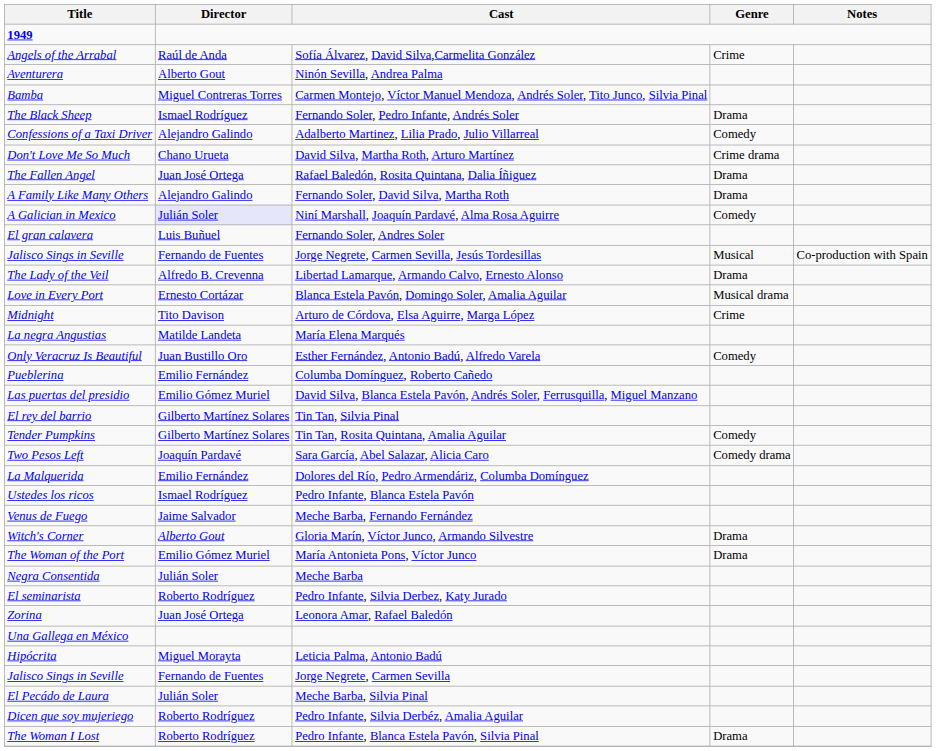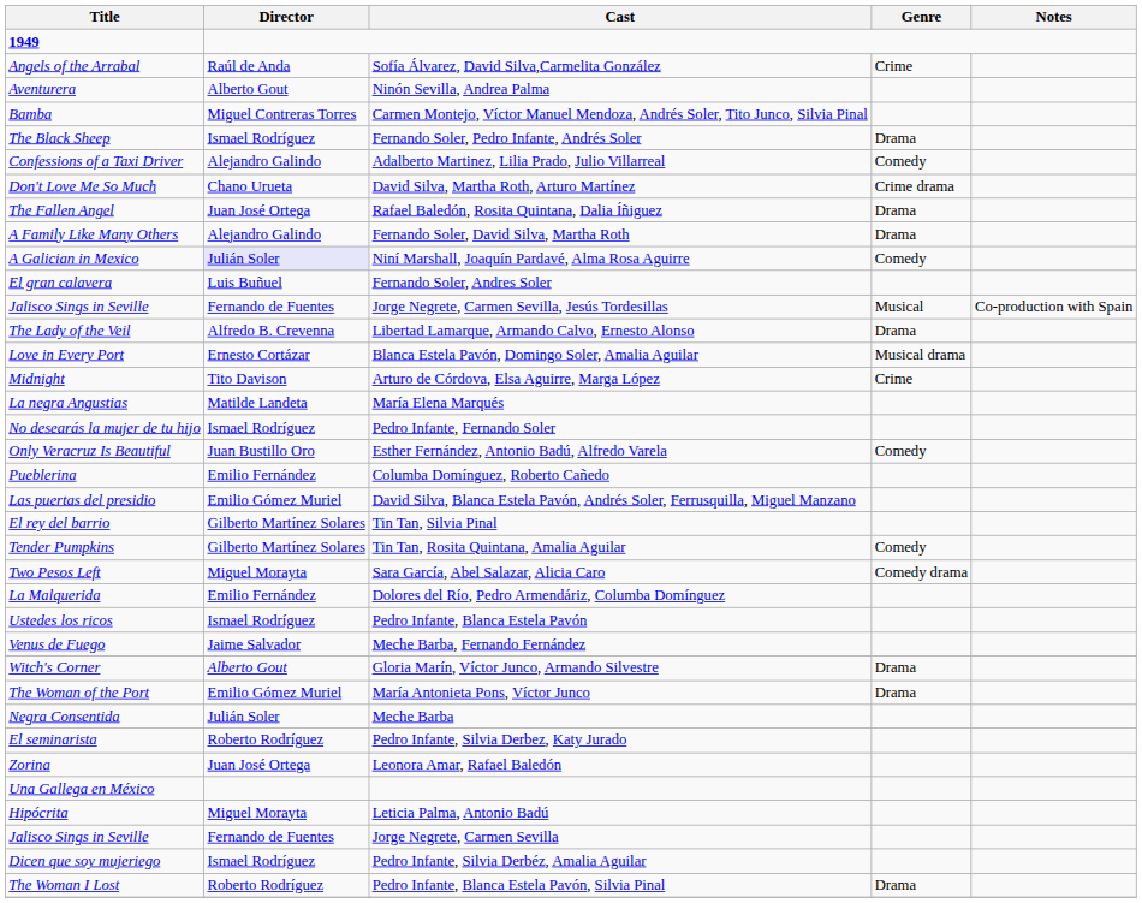+ row: No desearás la mujer de tu hijo | Ismael Rodríguez | Pedro Infante, Fernando Soler
Two Pesos Left | Director: Joaquín Pardavé -> Miguel Morayta
- row: El Pecádo de Laura | Julián Soler | Meche Barba, Silvia Pinal
Dicen que soy mujeriego | Director: Roberto Rodríguez -> Ismael Rodríguez
